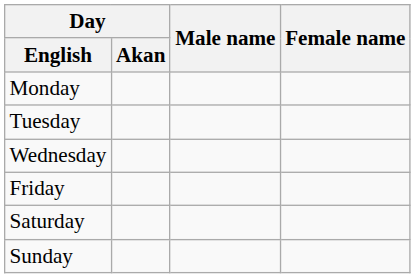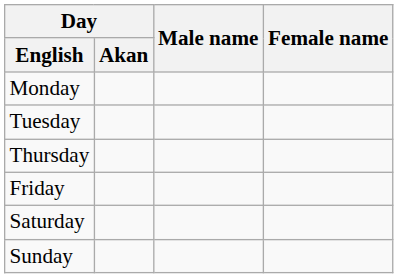- row: Wednesday
+ row: Thursday
